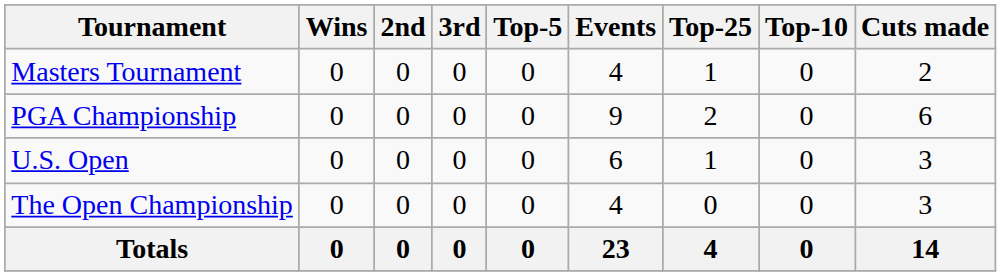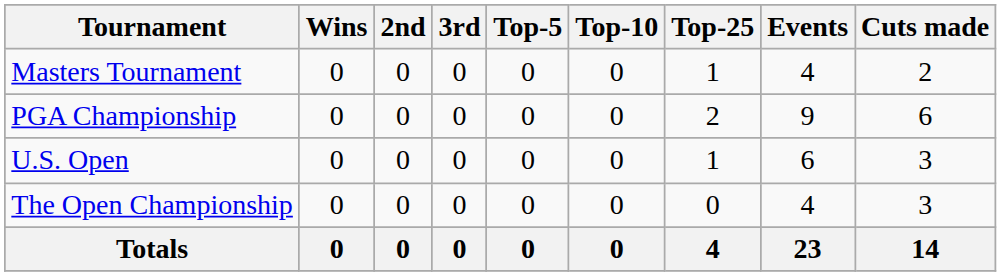columns swapped: Top-10 <-> Events
